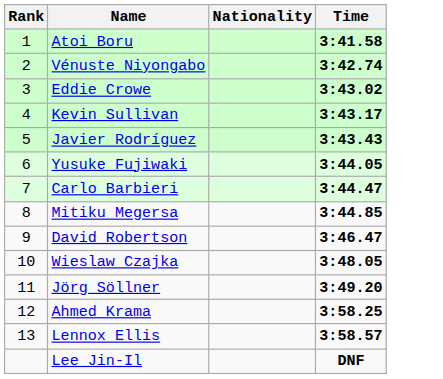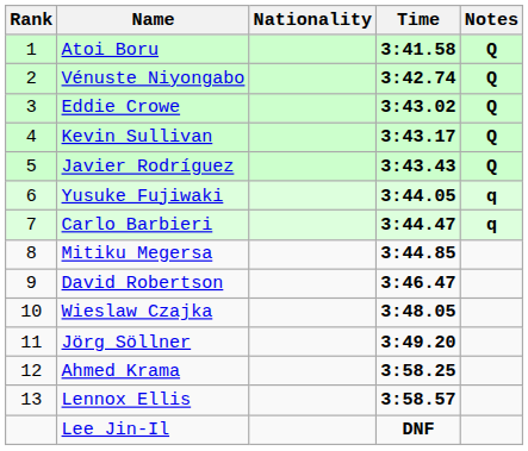+ column: Notes | Q | Q | Q | Q | Q | q | q
